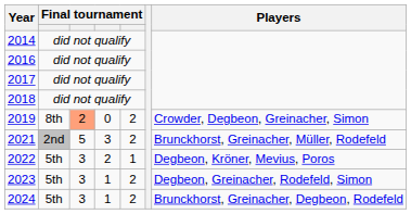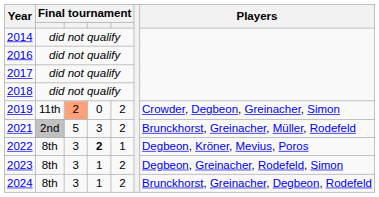2019 | column 2: 8th -> 11th
2022 | column 2: 5th -> 8th
2022 | column 4: normal -> bold
2023 | column 2: 5th -> 8th
2024 | column 2: 5th -> 8th
